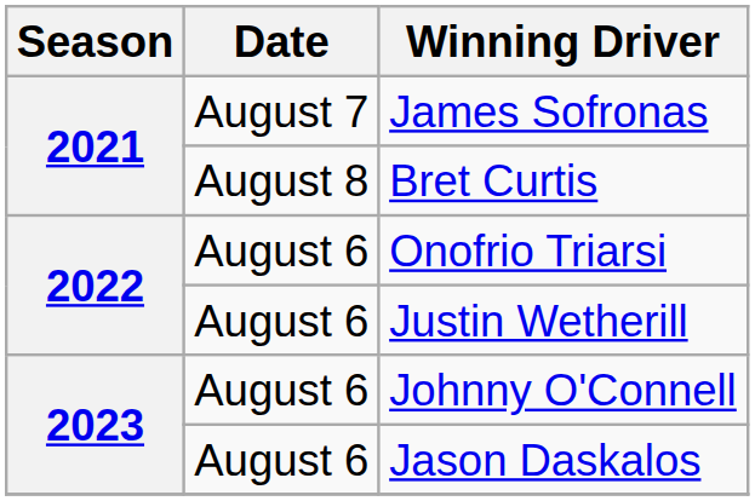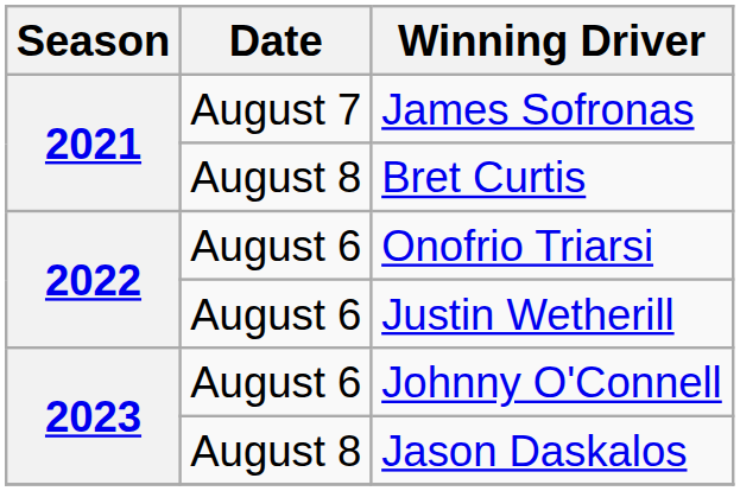Jason Daskalos | Date: August 6 -> August 8
